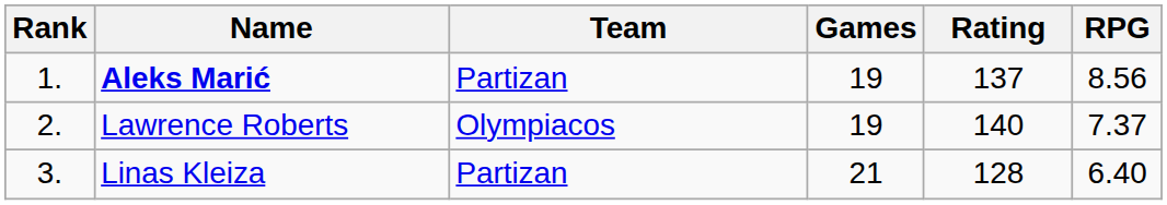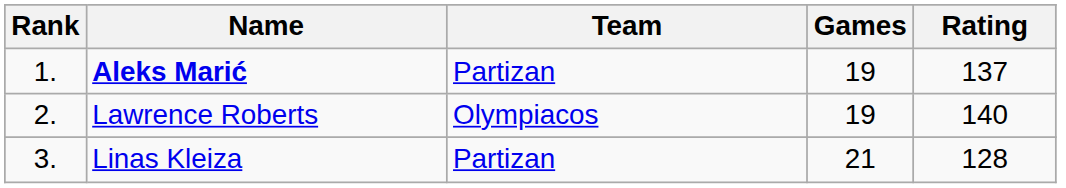- column: RPG | 8.56 | 7.37 | 6.40
